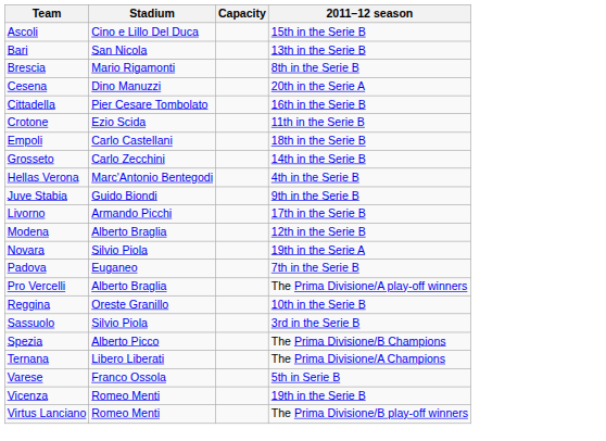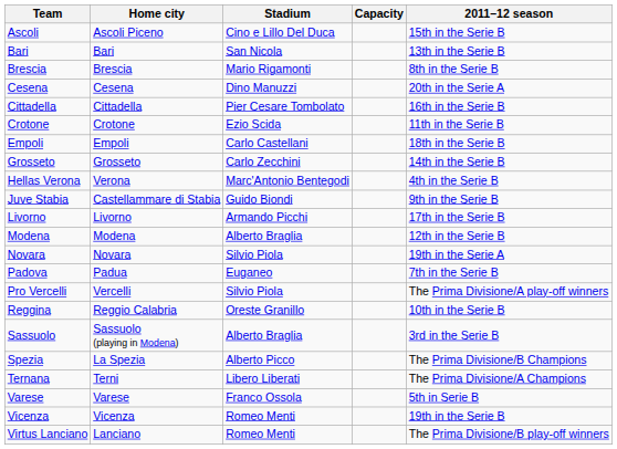+ column: Home city | Ascoli Piceno | Bari | Brescia | Cesena | Cittadella | Crotone | Empoli | Grosseto | Verona | Castellammare di Stabia | Livorno | Modena | Novara | Padua | Vercelli | Reggio Calabria | Sassuolo (playing in Modena) | La Spezia | Terni | Varese | Vicenza | Lanciano
Pro Vercelli | Stadium: Alberto Braglia -> Silvio Piola
Sassuolo | Stadium: Silvio Piola -> Alberto Braglia
